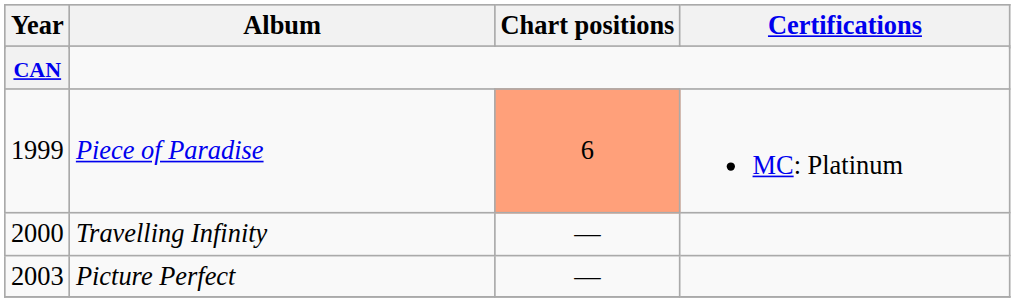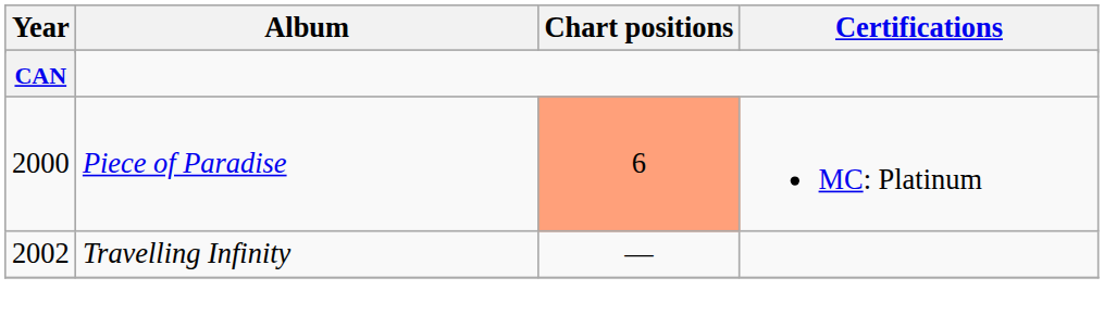Piece of Paradise | Year: 1999 -> 2000
Travelling Infinity | Year: 2000 -> 2002
- row: 2003 | Picture Perfect | —
